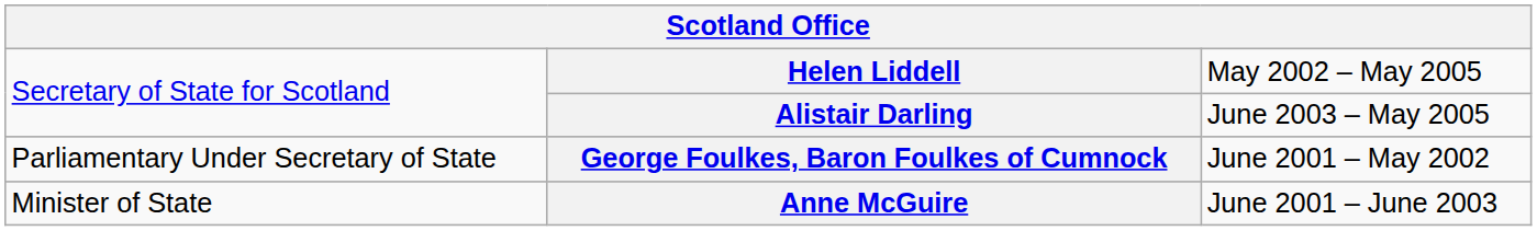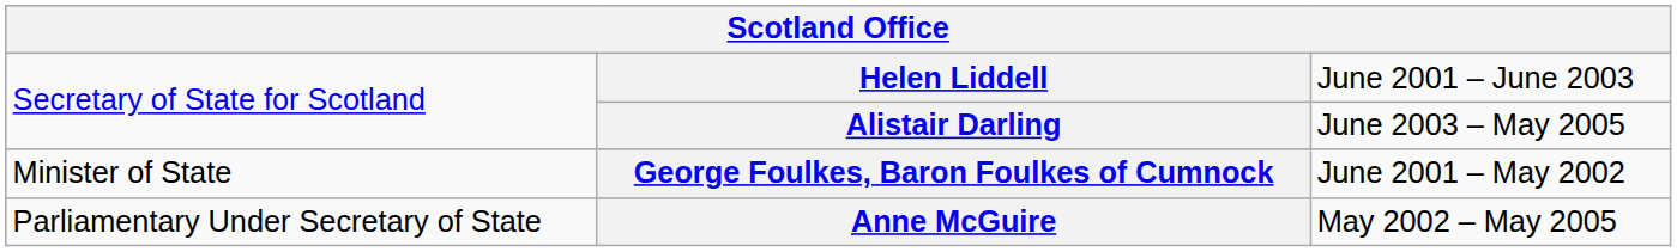Helen Liddell | column 3: May 2002 – May 2005 -> June 2001 – June 2003
George Foulkes, Baron Foulkes of Cumnock | column 1: Parliamentary Under Secretary of State -> Minister of State
Anne McGuire | column 1: Minister of State -> Parliamentary Under Secretary of State
Anne McGuire | column 3: June 2001 – June 2003 -> May 2002 – May 2005
